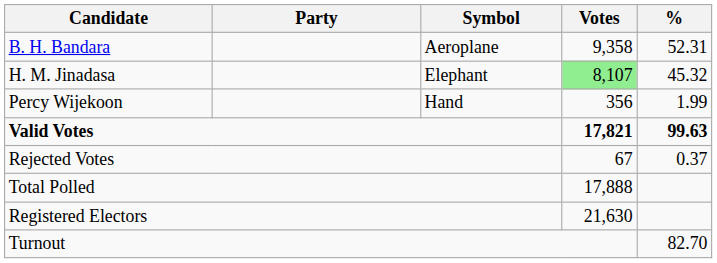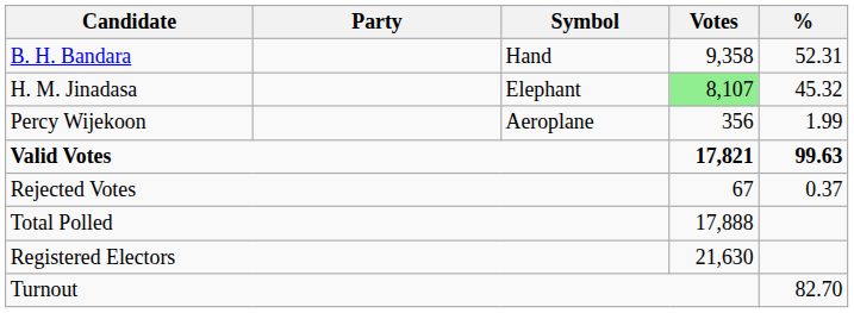B. H. Bandara | Symbol: Aeroplane -> Hand
Percy Wijekoon | Symbol: Hand -> Aeroplane
